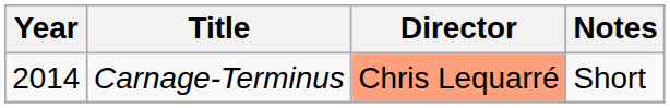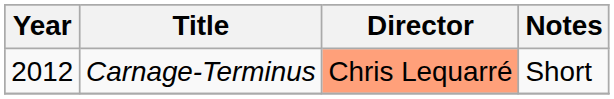Carnage-Terminus | Year: 2014 -> 2012
